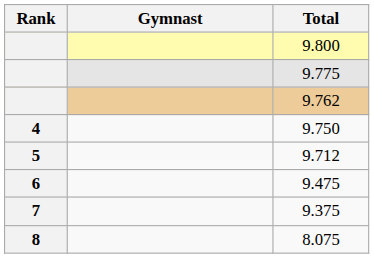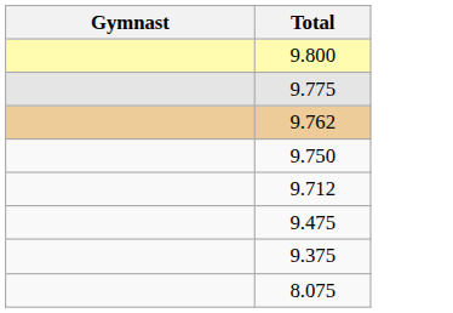- column: Rank | 4 | 5 | 6 | 7 | 8
